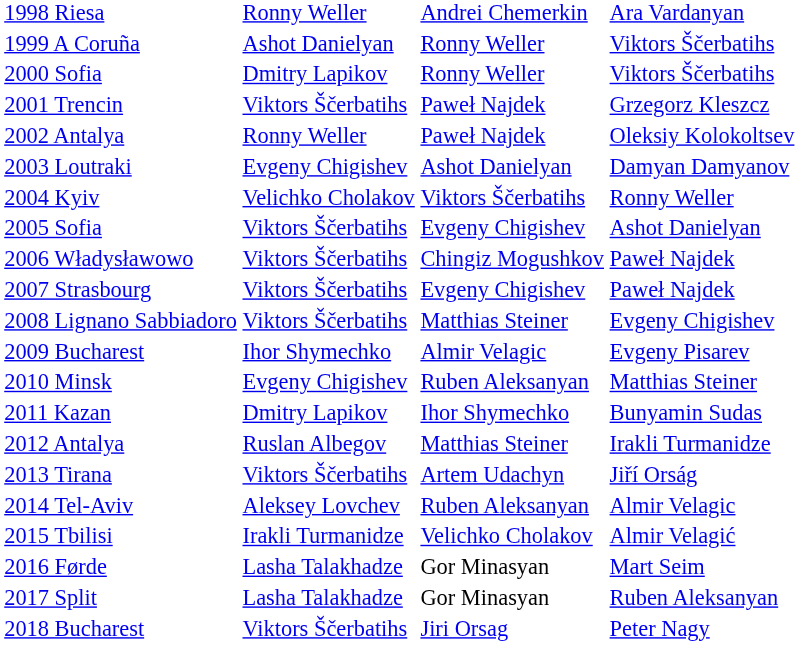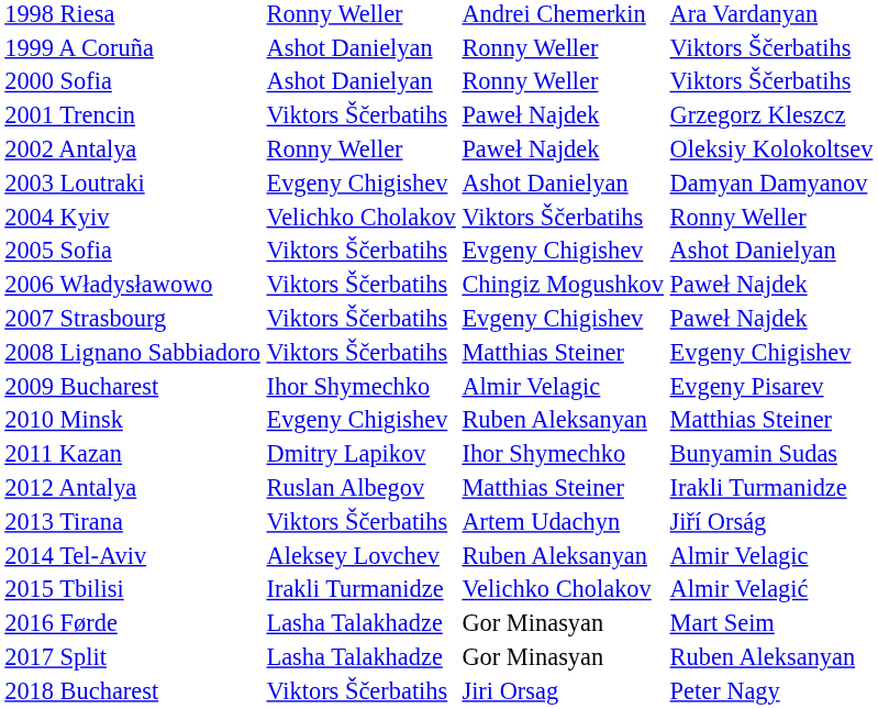2000 Sofia | column 2: Dmitry Lapikov -> Ashot Danielyan
